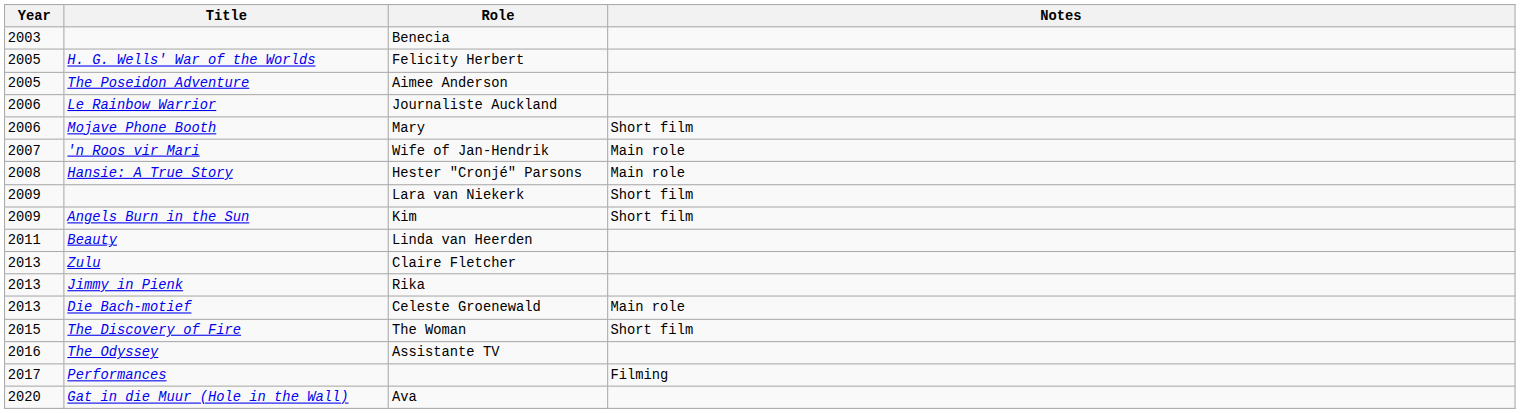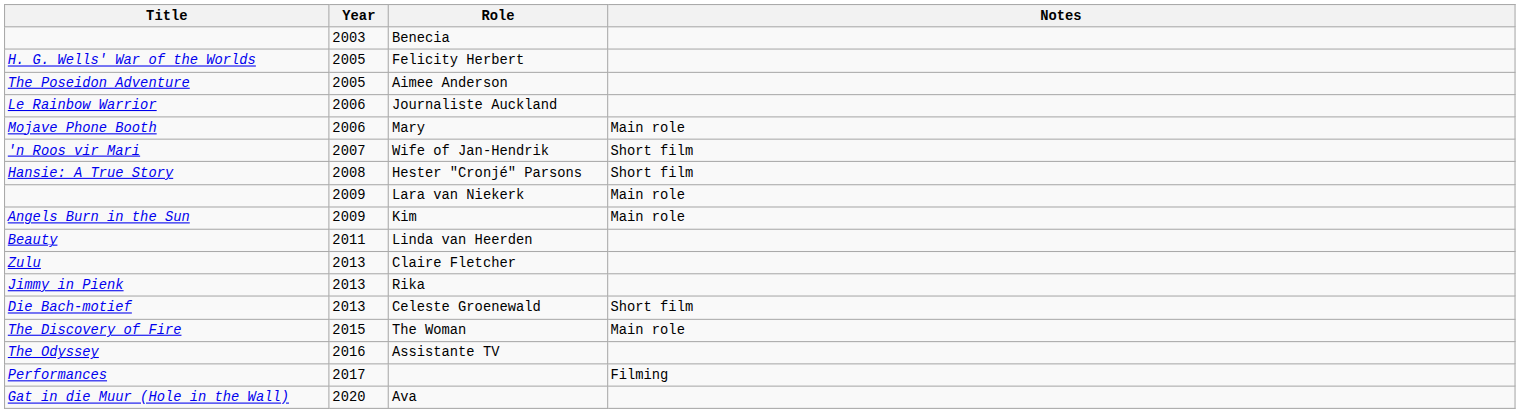columns swapped: Year <-> Title
Mary | Notes: Short film -> Main role
Wife of Jan-Hendrik | Notes: Main role -> Short film
Hester "Cronjé" Parsons | Notes: Main role -> Short film
Lara van Niekerk | Notes: Short film -> Main role
Kim | Notes: Short film -> Main role
Celeste Groenewald | Notes: Main role -> Short film
The Woman | Notes: Short film -> Main role
